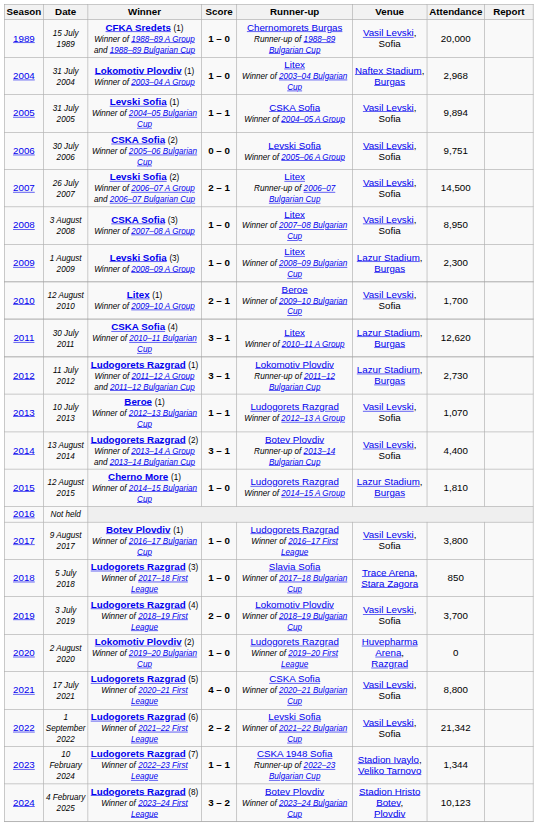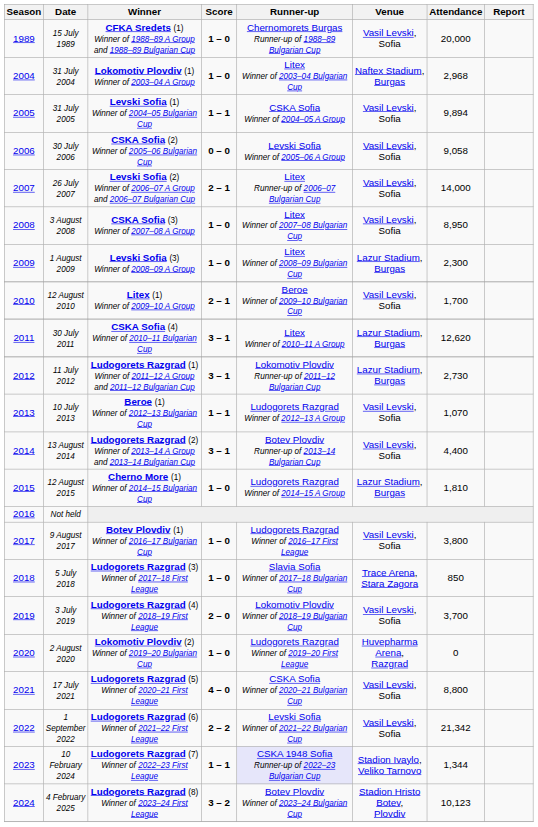30 July 2006 | Attendance: 9,751 -> 9,058
26 July 2007 | Attendance: 14,500 -> 14,000
10 February 2024 | Runner-up: no background -> lavender background
